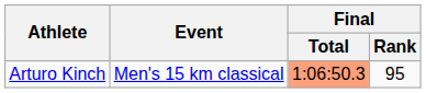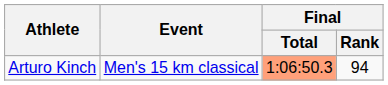Arturo Kinch | Final / Rank: 95 -> 94
